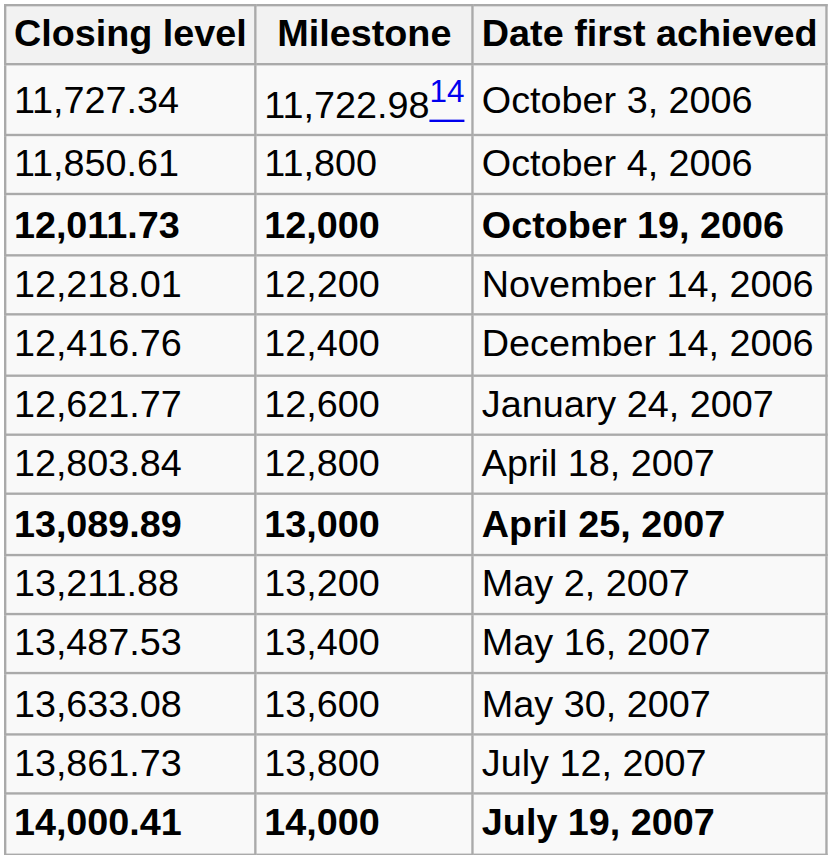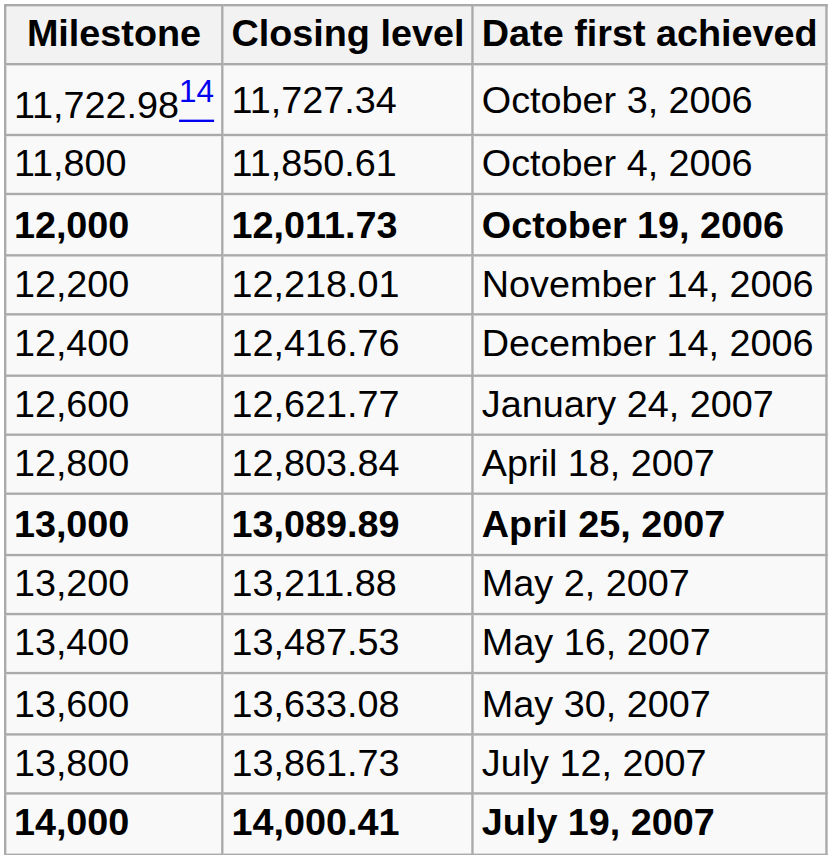columns swapped: Milestone <-> Closing level
